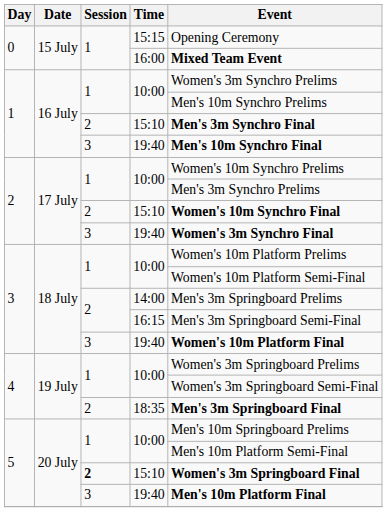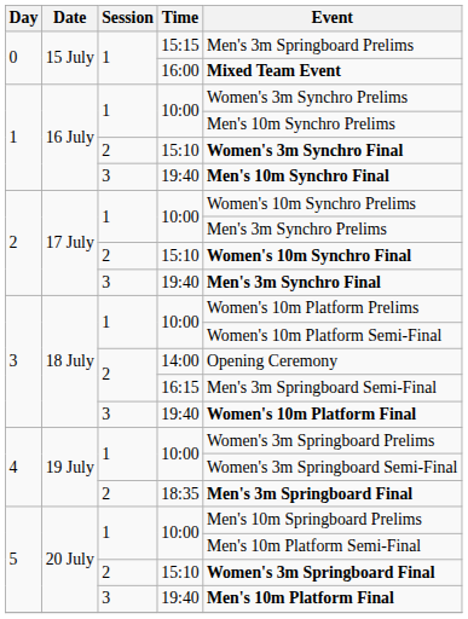15:15 | Event: Opening Ceremony -> Men's 3m Springboard Prelims
1 / 15:10 | Event: Men's 3m Synchro Final -> Women's 3m Synchro Final
2 / 19:40 | Event: Women's 3m Synchro Final -> Men's 3m Synchro Final
14:00 | Event: Men's 3m Springboard Prelims -> Opening Ceremony
5 / 15:10 | Session: bold -> normal
